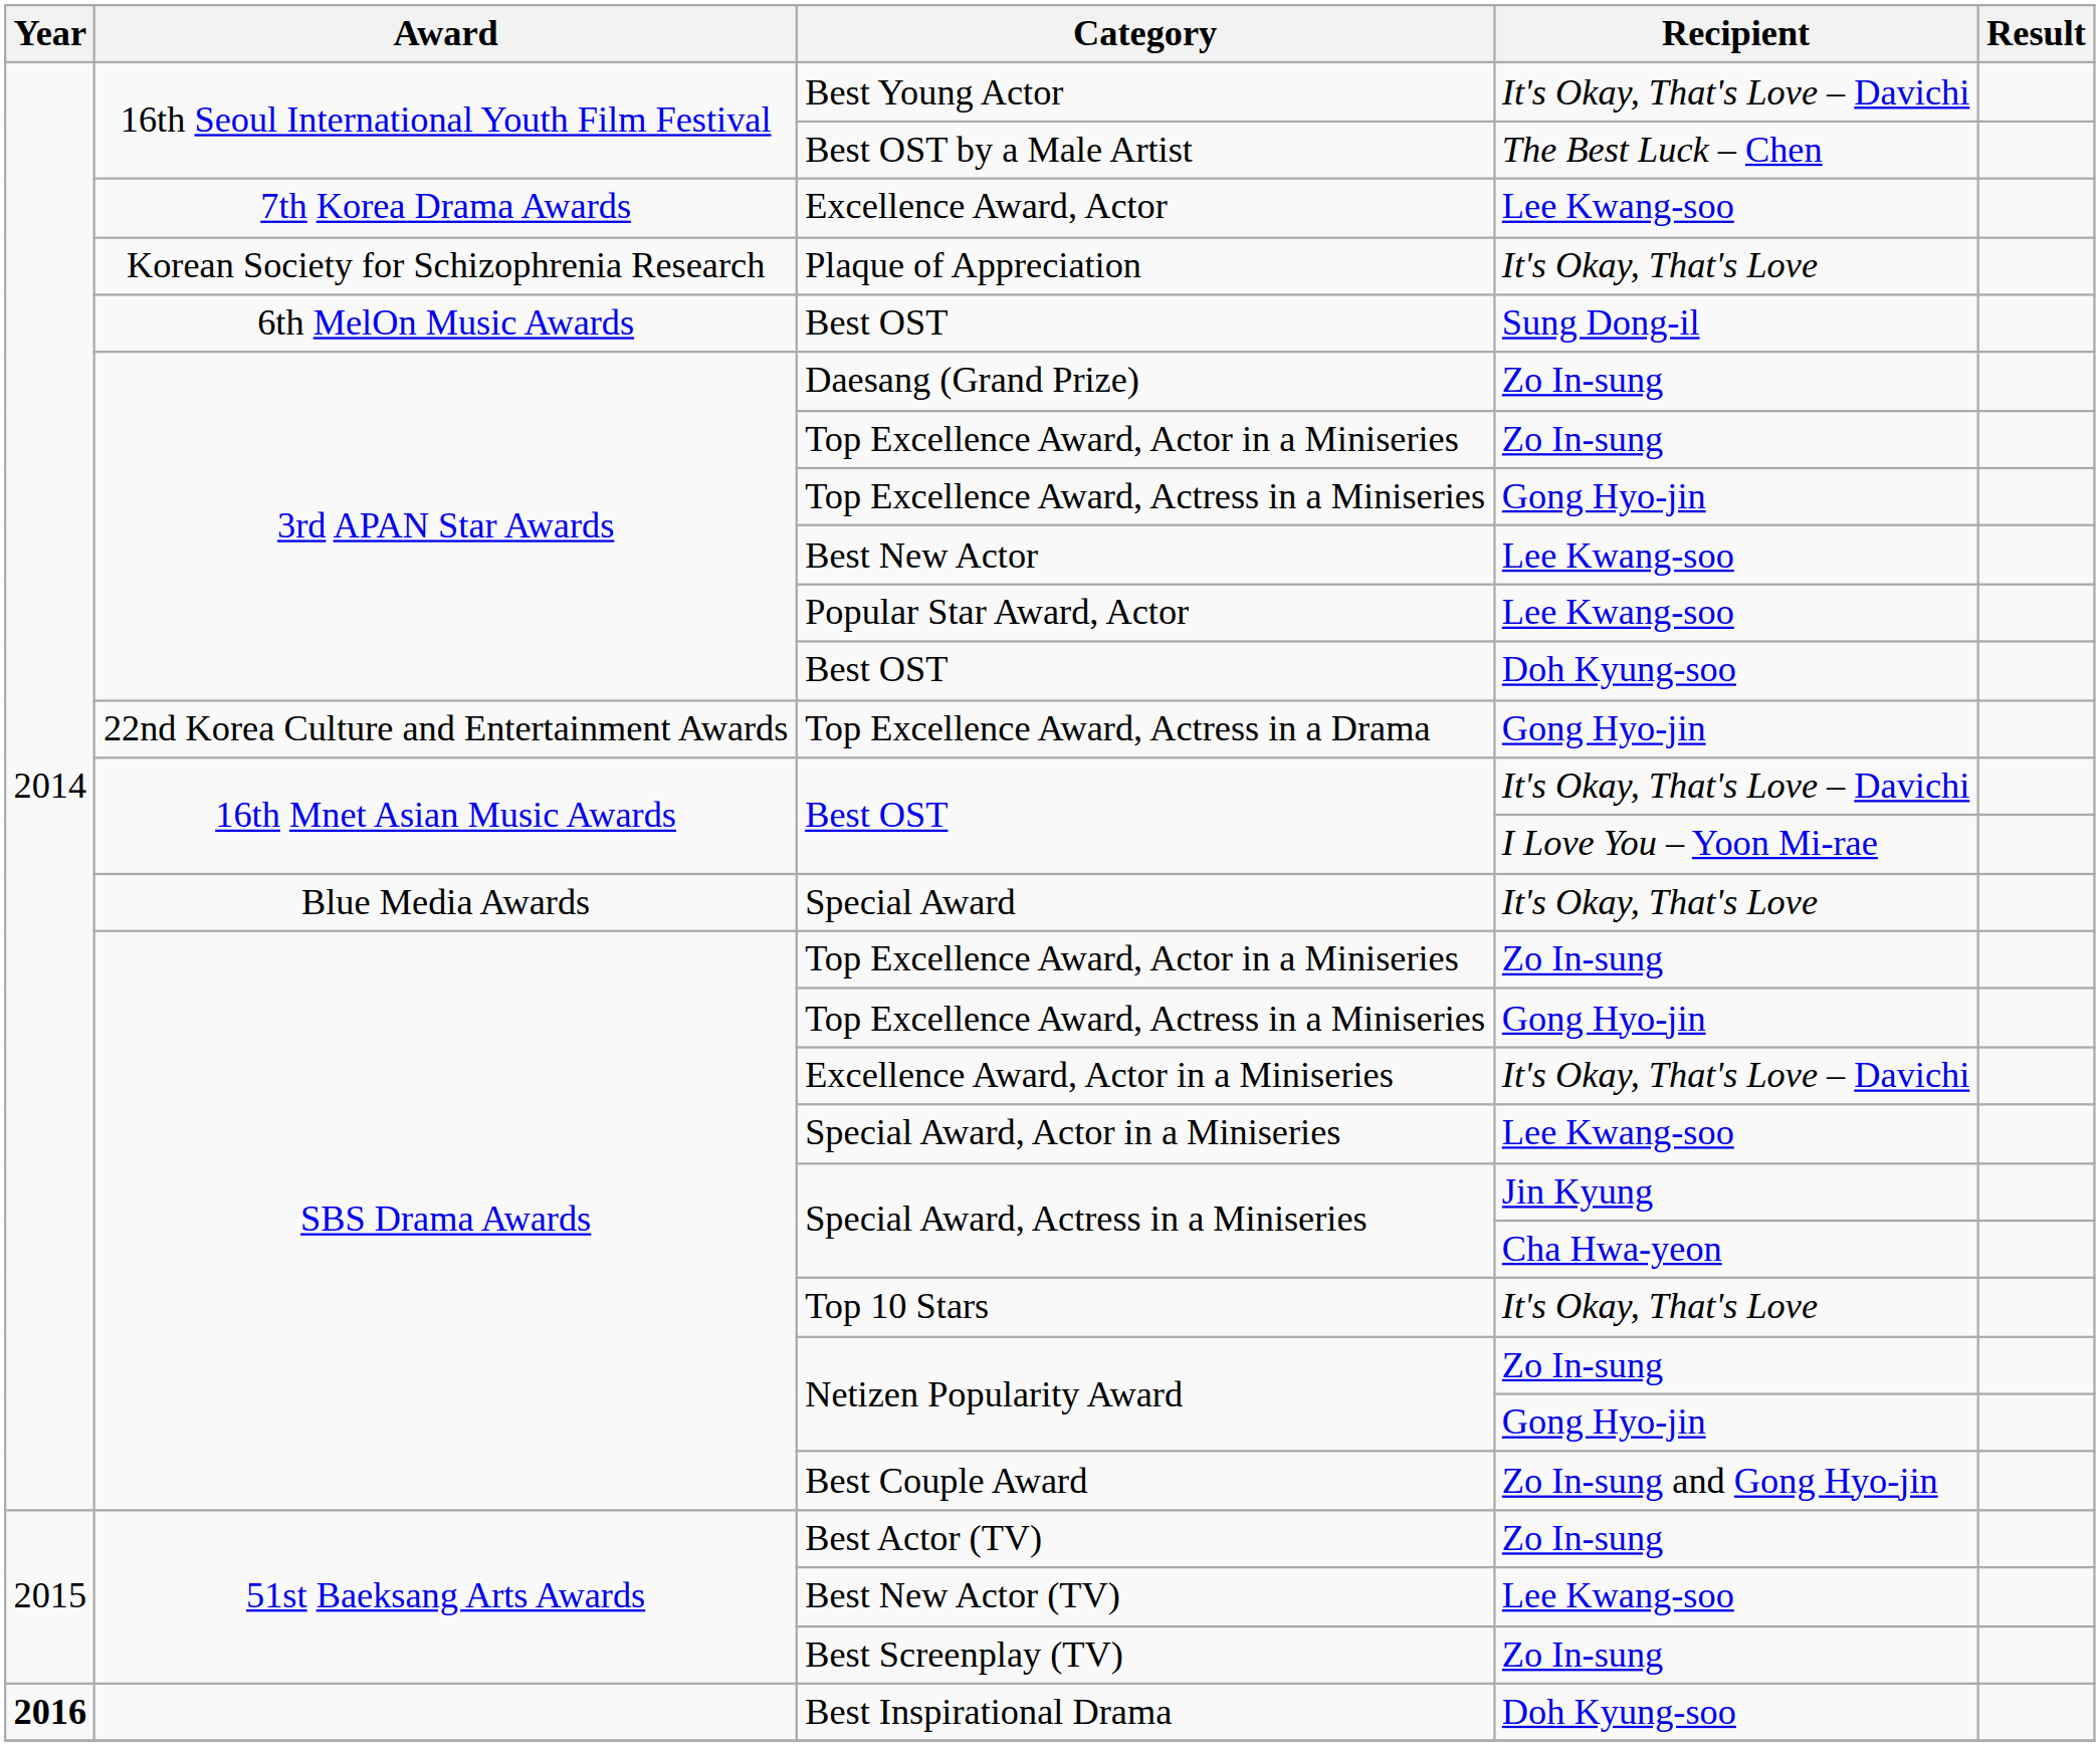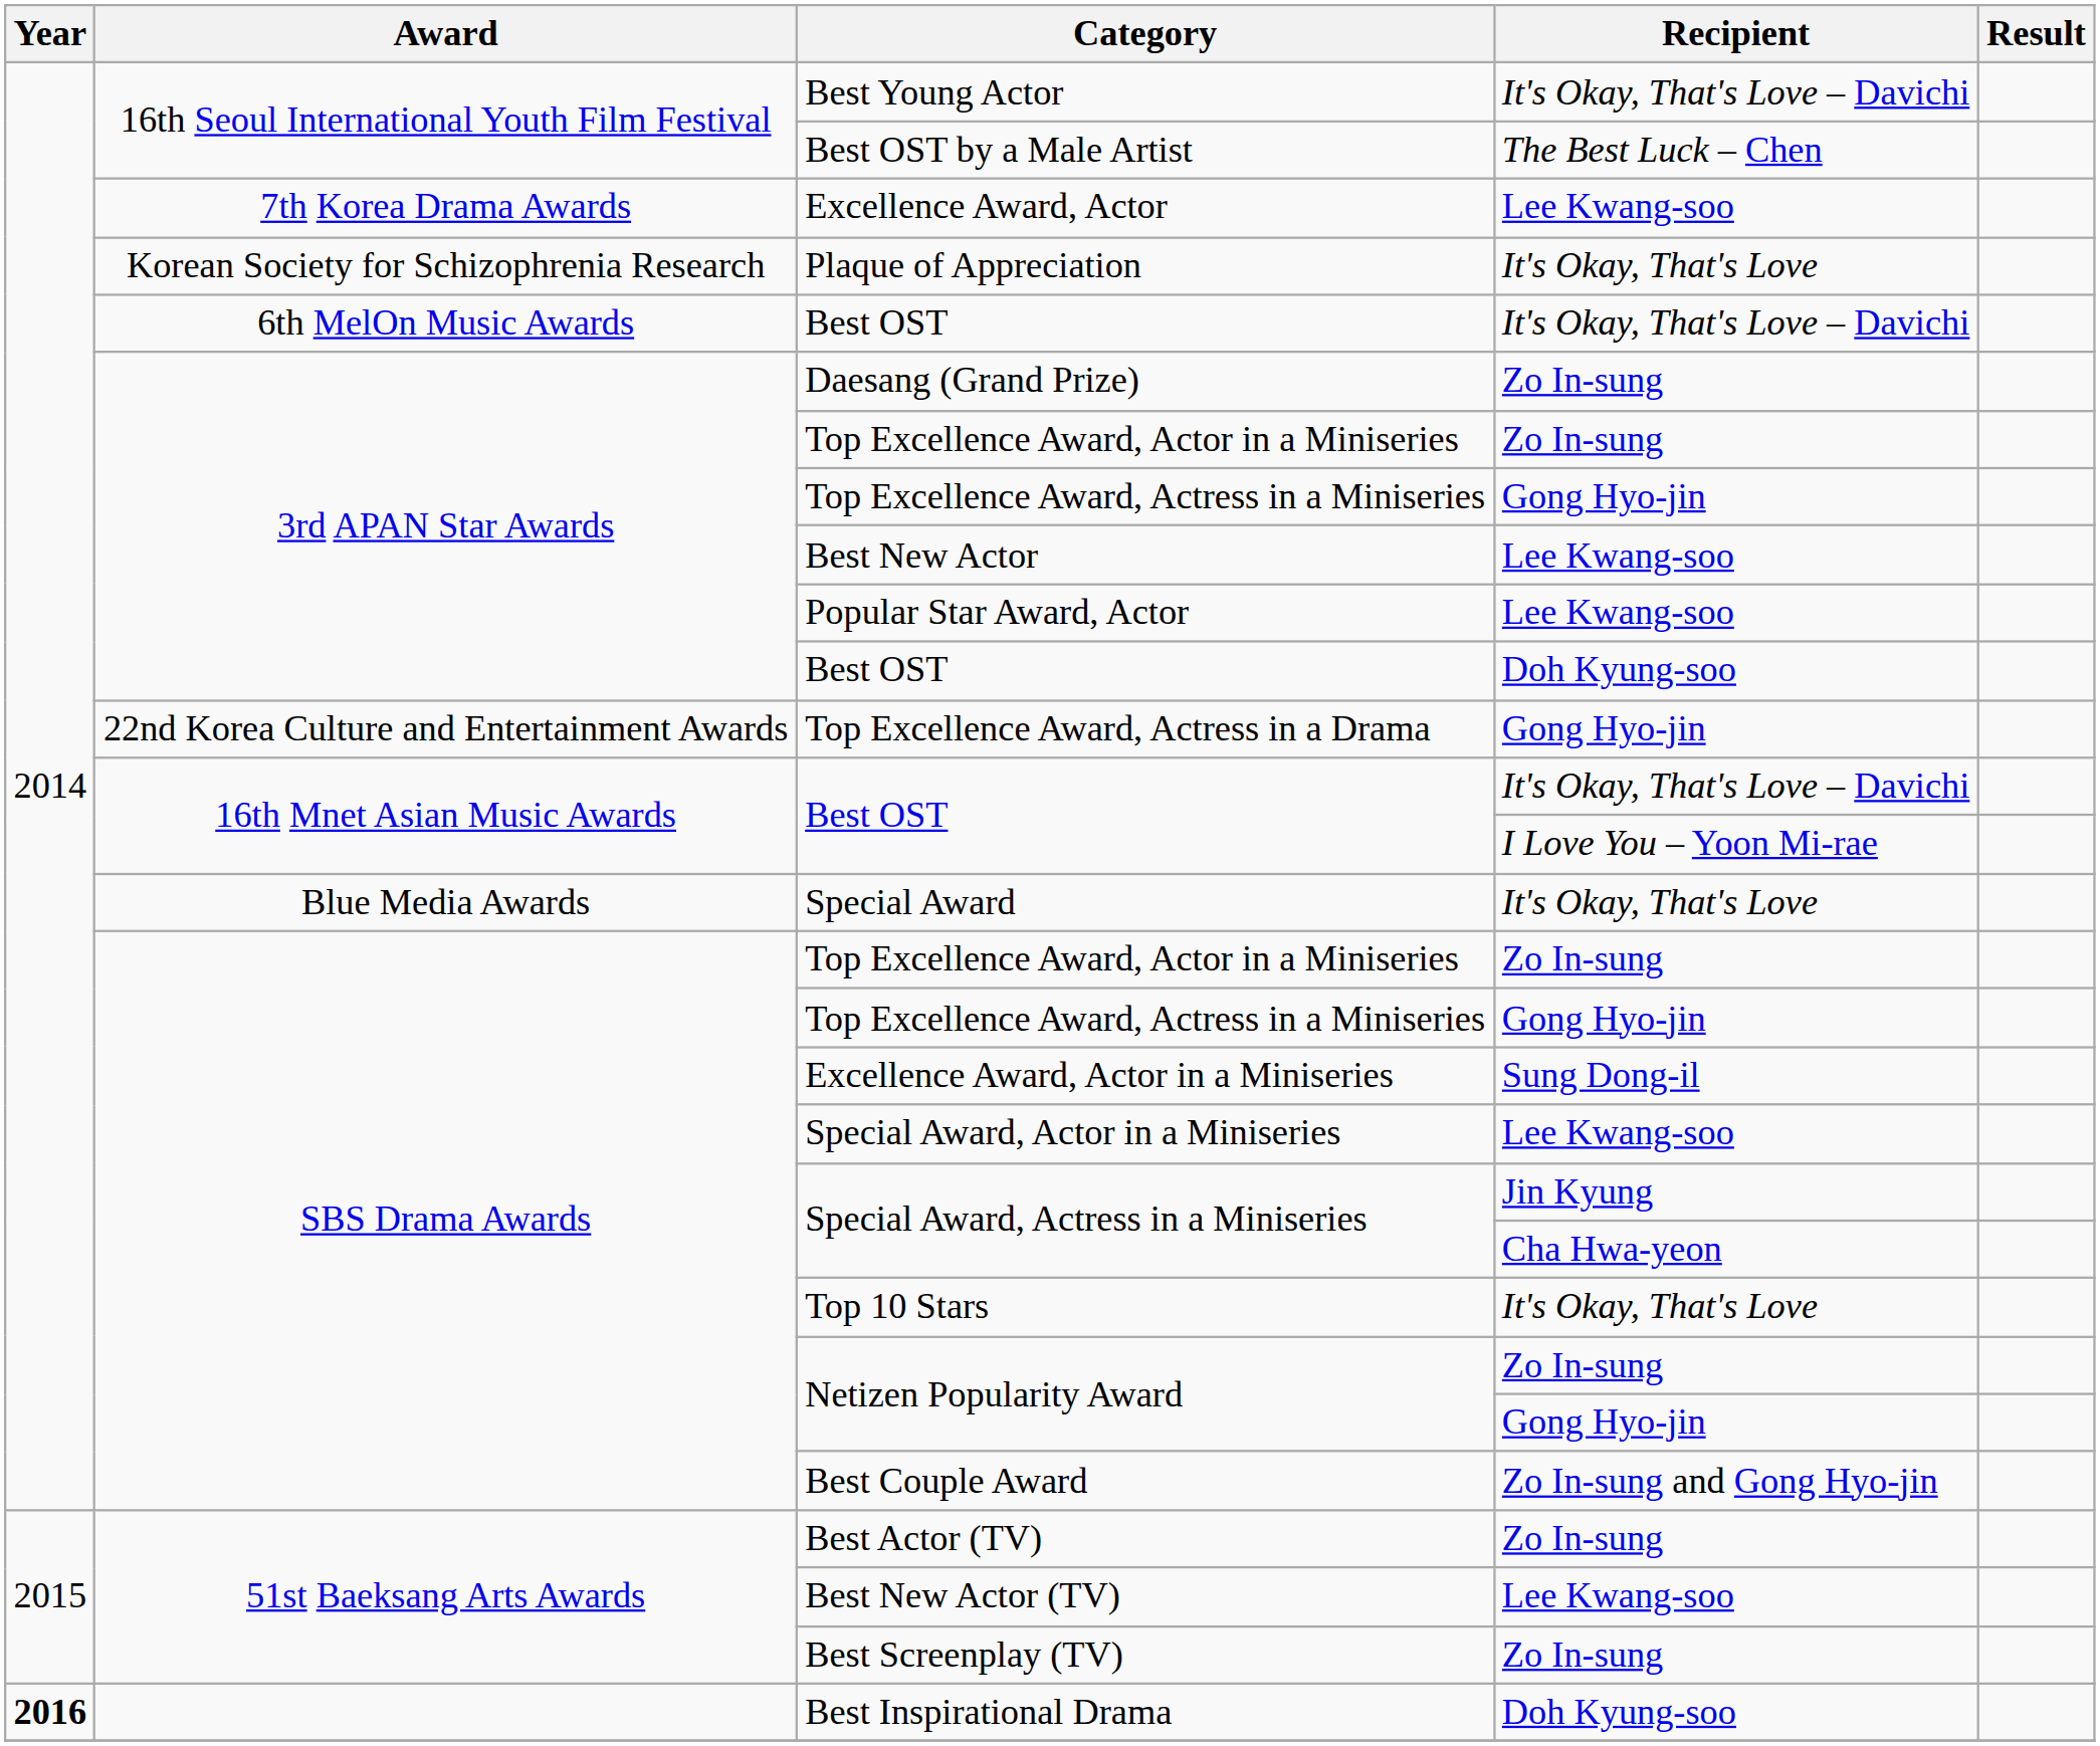6th MelOn Music Awards / Best OST | Recipient: Sung Dong-il -> It's Okay, That's Love – Davichi
Excellence Award, Actor in a Miniseries | Recipient: It's Okay, That's Love – Davichi -> Sung Dong-il
